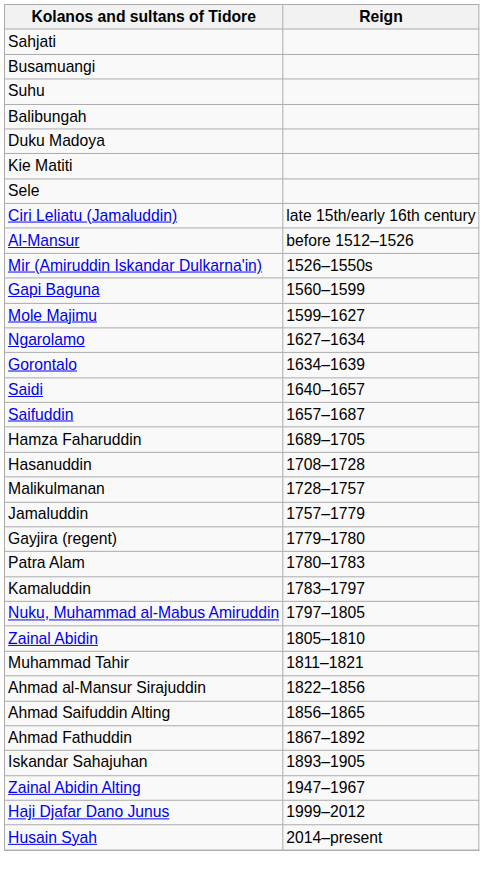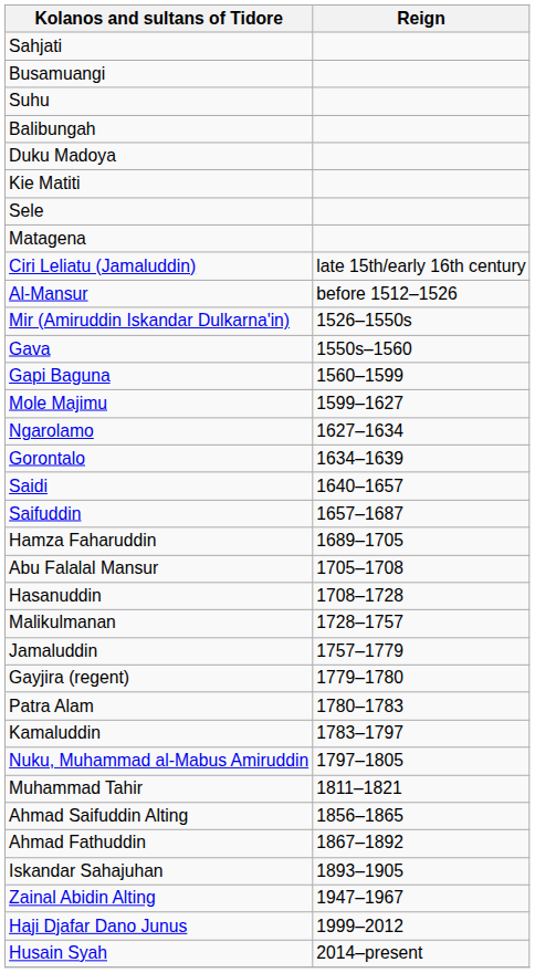+ row: Matagena
+ row: Gava | 1550s–1560
+ row: Abu Falalal Mansur | 1705–1708
- row: Zainal Abidin | 1805–1810
- row: Ahmad al-Mansur Sirajuddin | 1822–1856
